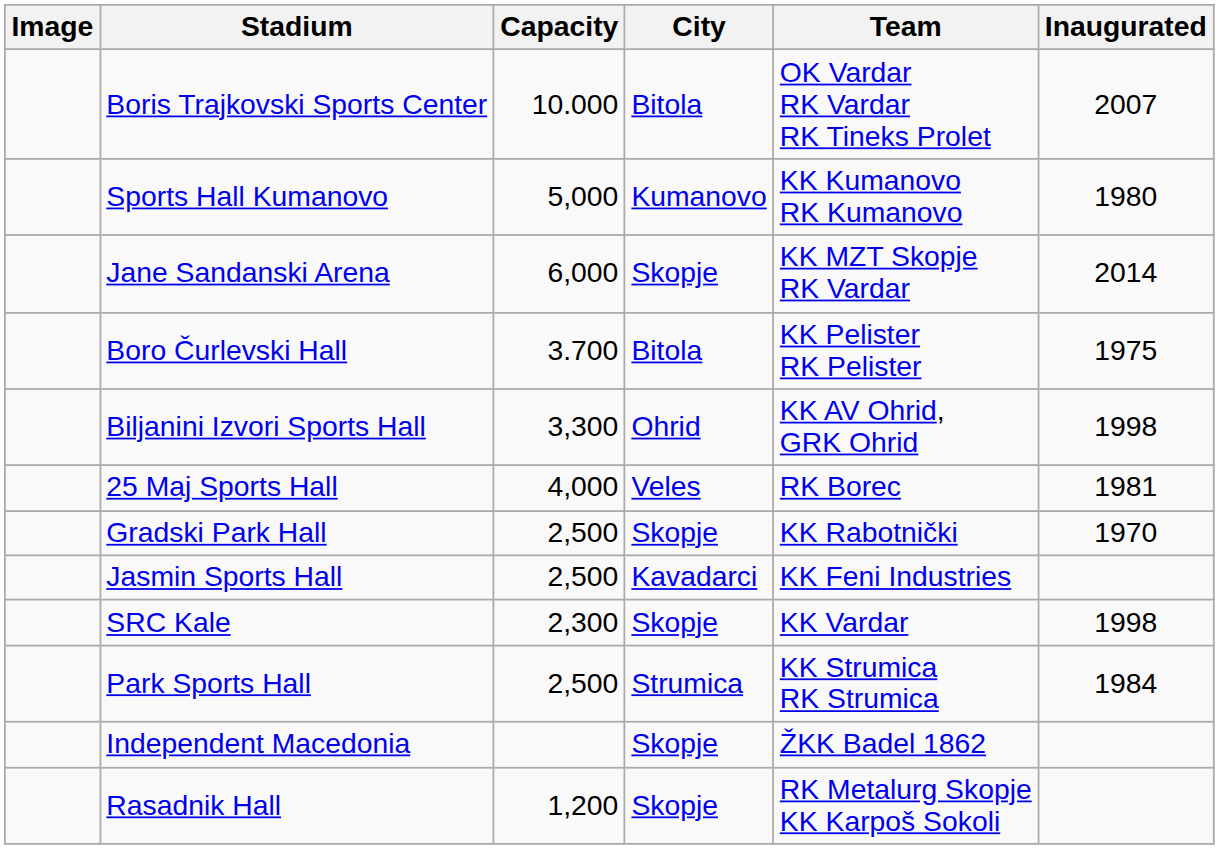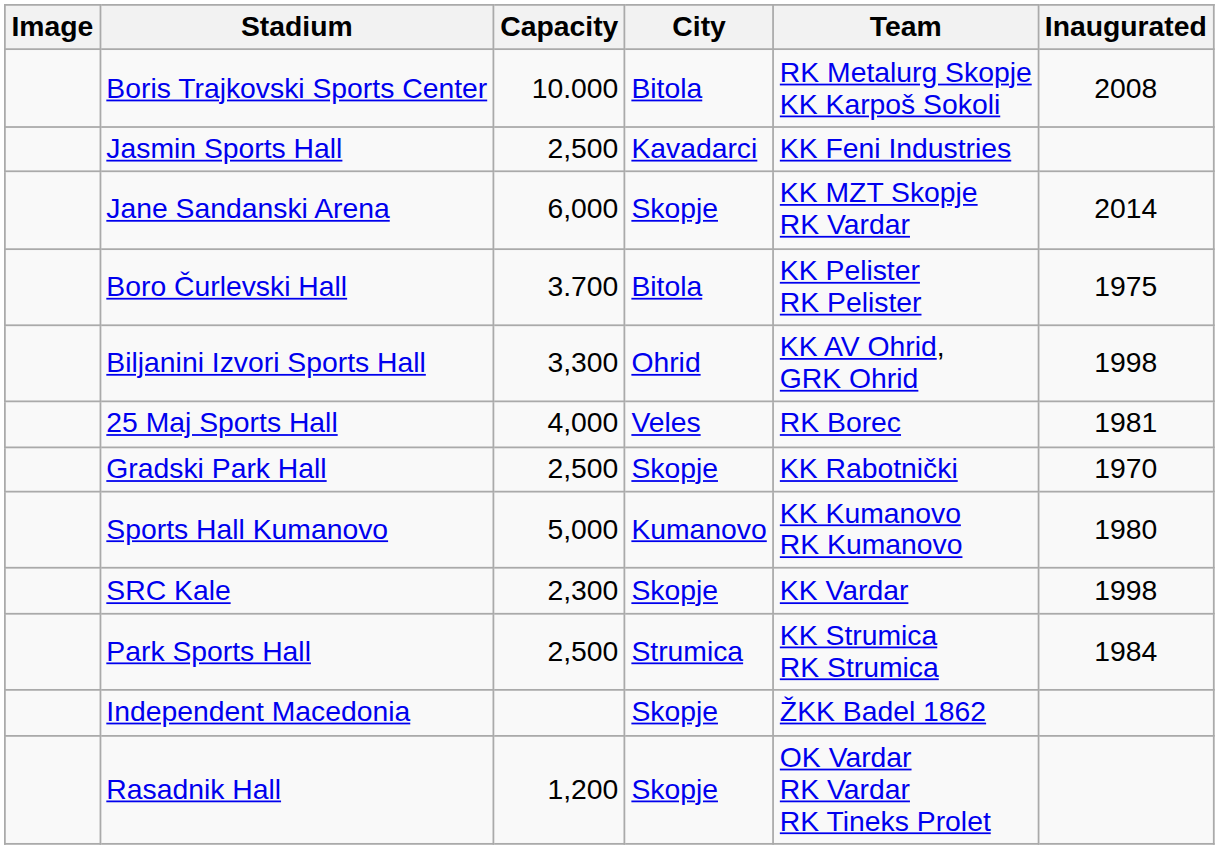Boris Trajkovski Sports Center | Team: OK Vardar RK Vardar RK Tineks Prolet -> RK Metalurg Skopje KK Karpoš Sokoli
Boris Trajkovski Sports Center | Inaugurated: 2007 -> 2008
rows swapped: Sports Hall Kumanovo <-> Jasmin Sports Hall
Rasadnik Hall | Team: RK Metalurg Skopje KK Karpoš Sokoli -> OK Vardar RK Vardar RK Tineks Prolet
